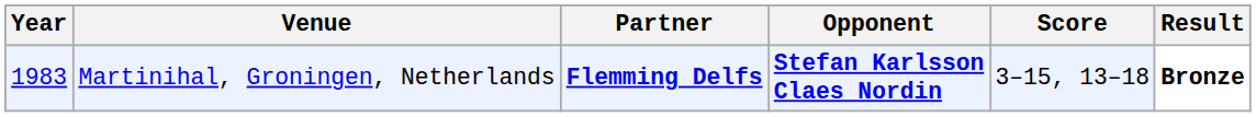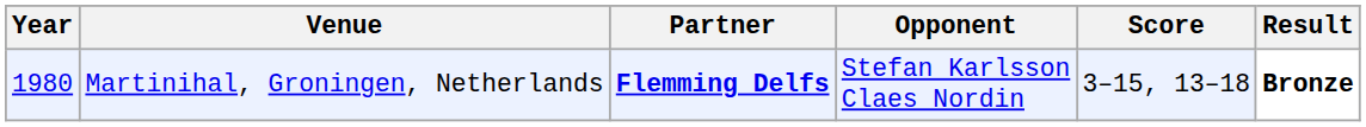Martinihal, Groningen, Netherlands | Year: 1983 -> 1980
Martinihal, Groningen, Netherlands | Opponent: bold -> normal
